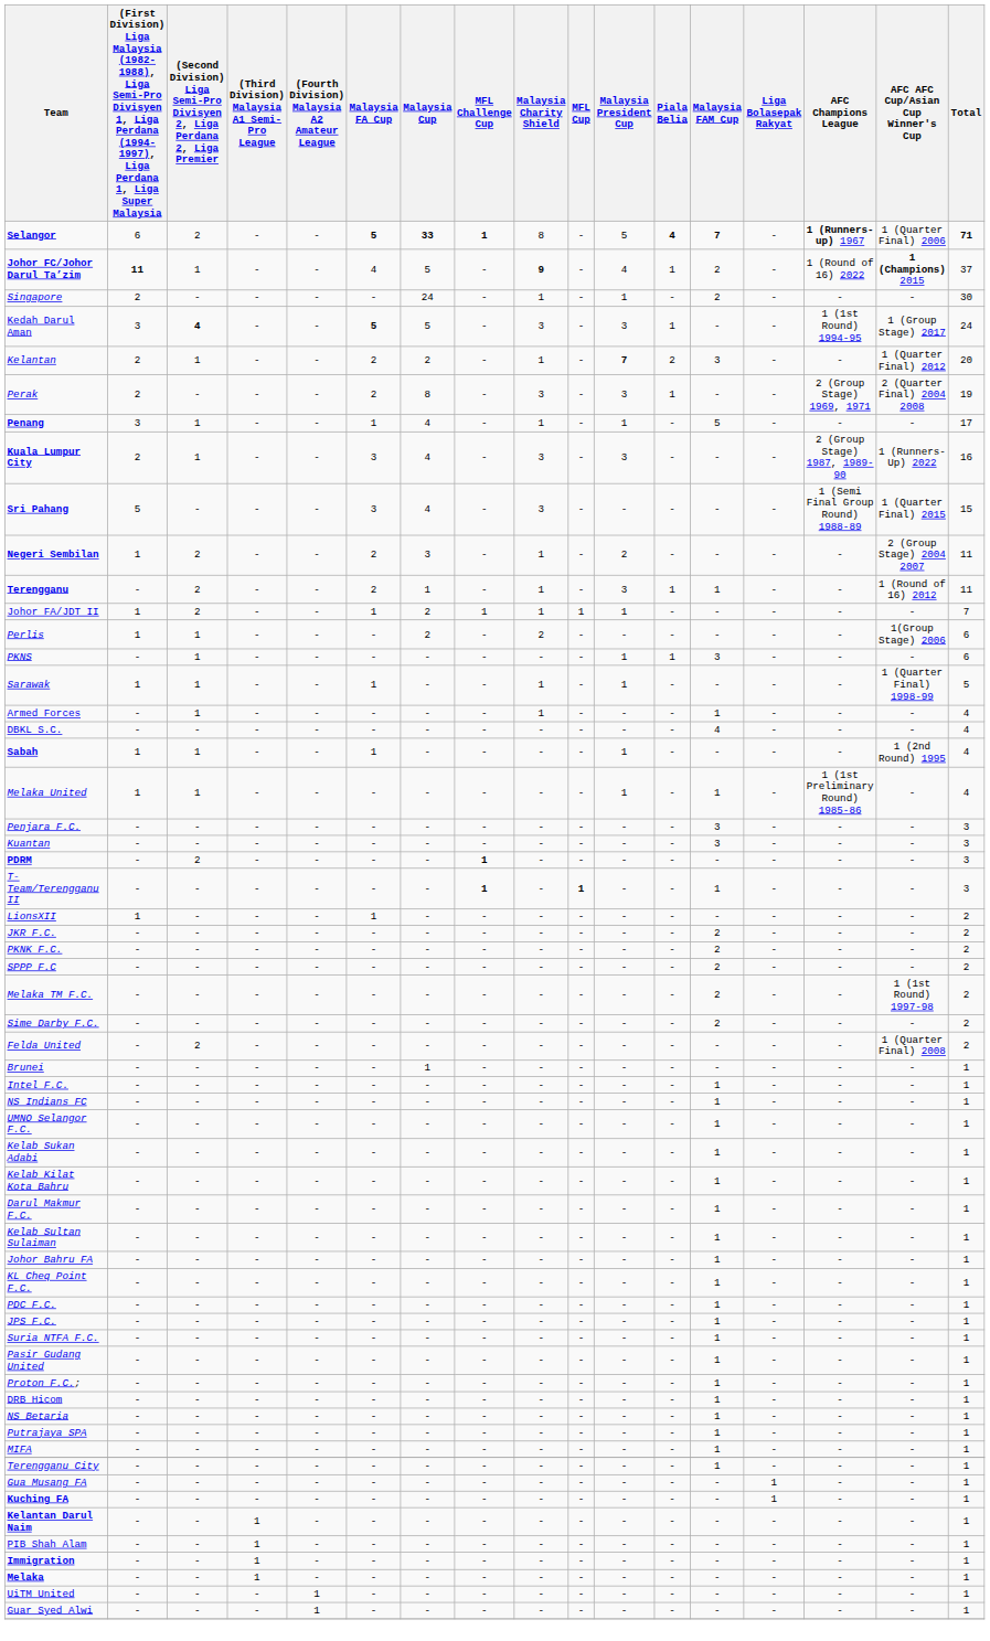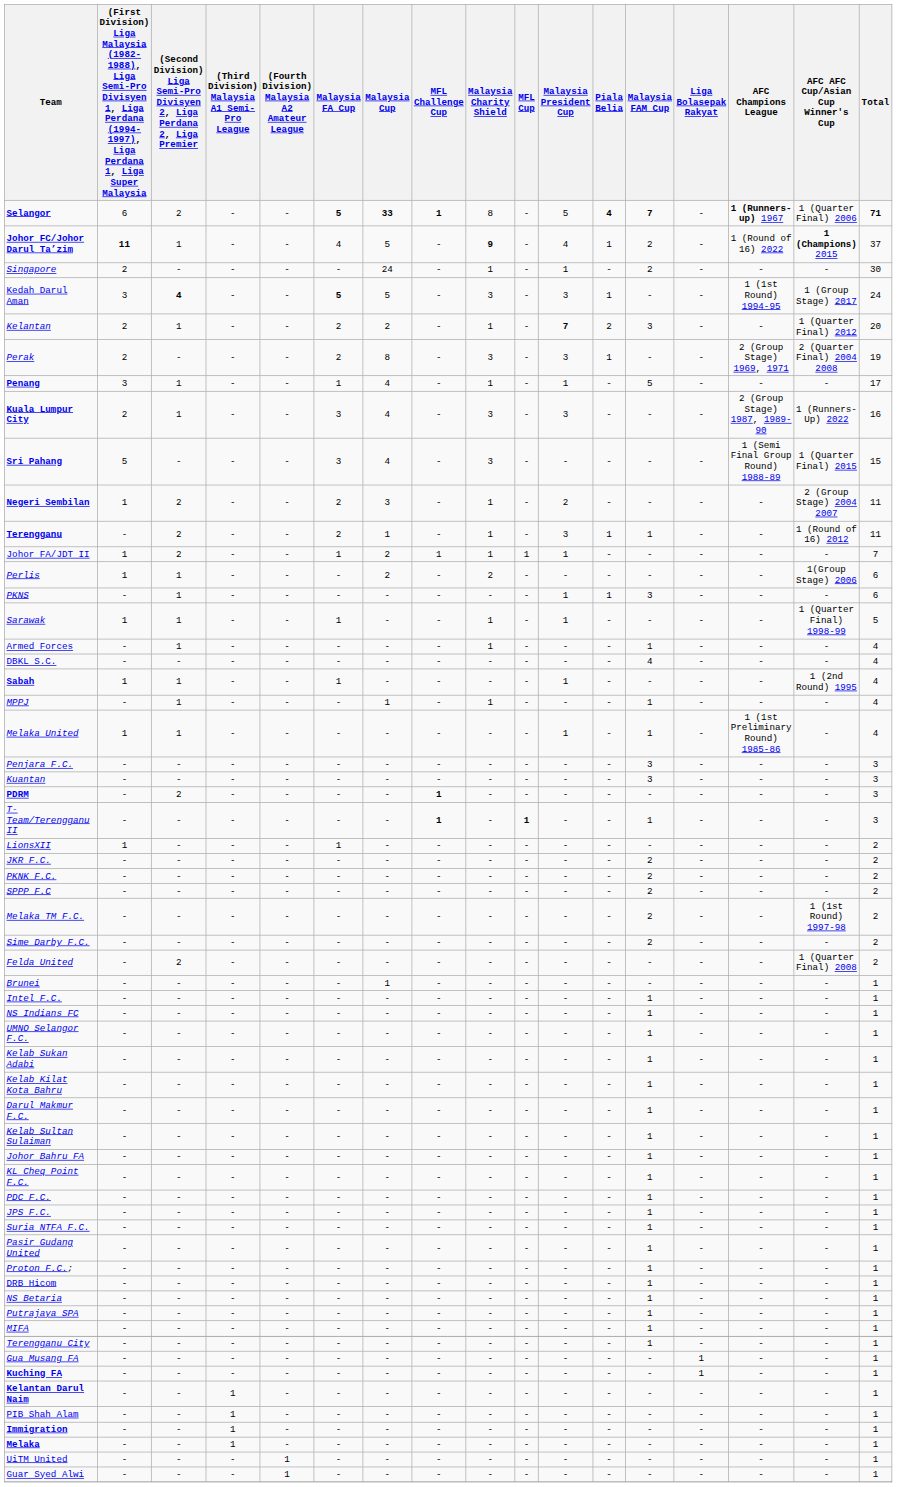+ row: MPPJ | - | 1 | - | - | - | 1 | - | 1 | - | - | - | 1 | - | - | - | 4
